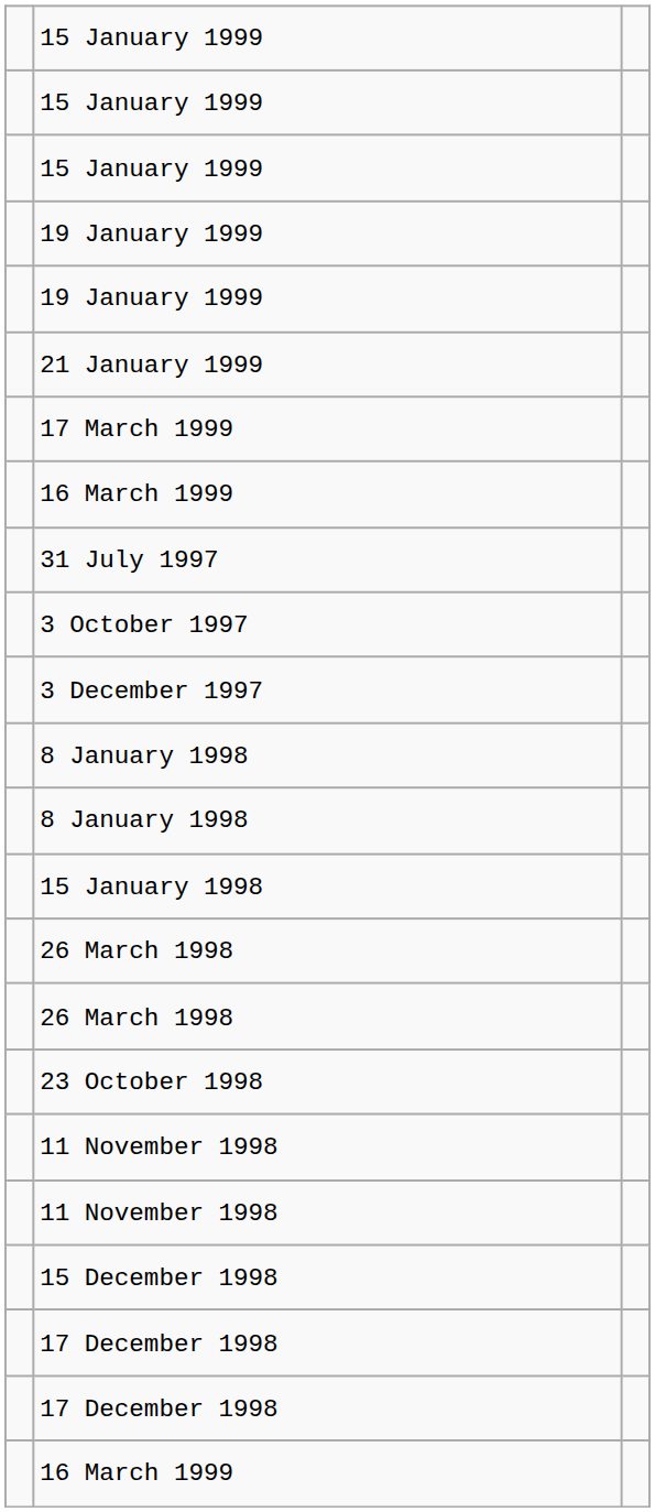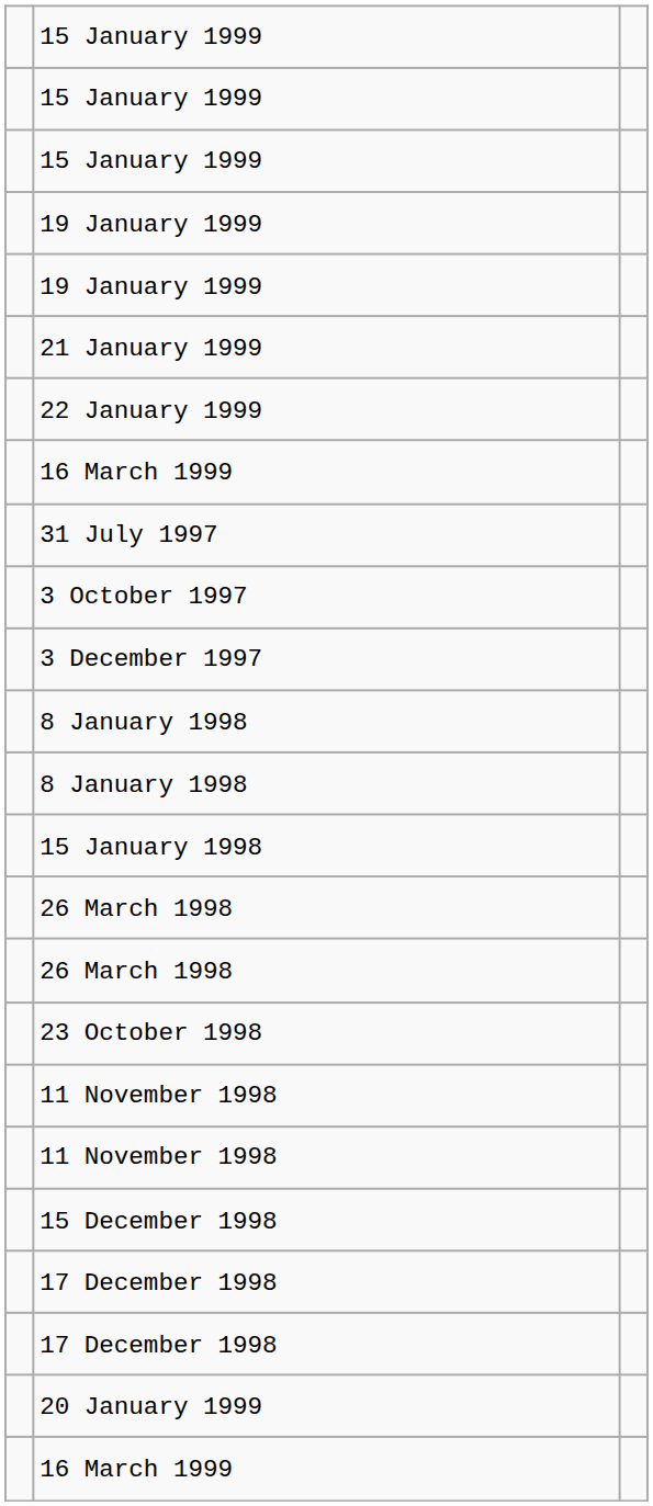+ row: 22 January 1999
- row: 17 March 1999
+ row: 20 January 1999
